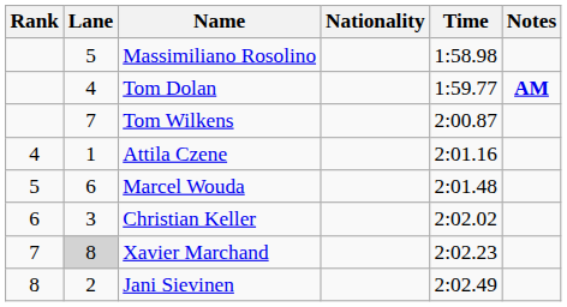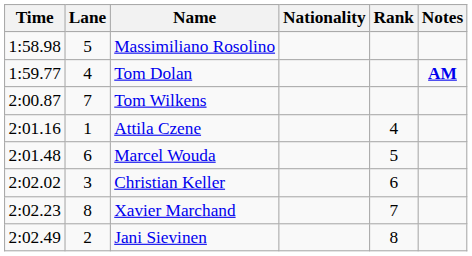columns swapped: Rank <-> Time
Xavier Marchand | Lane: lightgrey background -> no background
